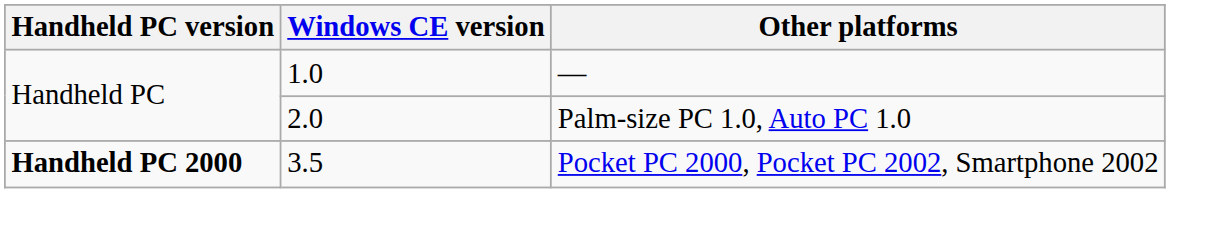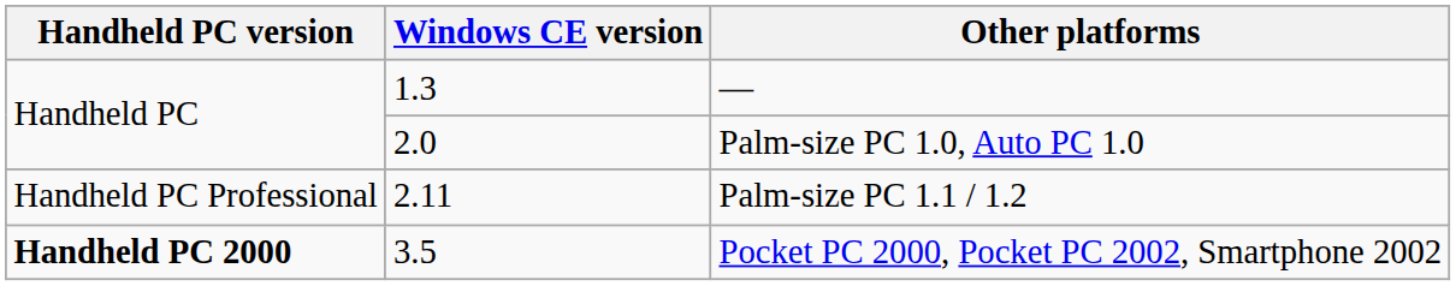— | Windows CE version: 1.0 -> 1.3
+ row: Handheld PC Professional | 2.11 | Palm-size PC 1.1 / 1.2
